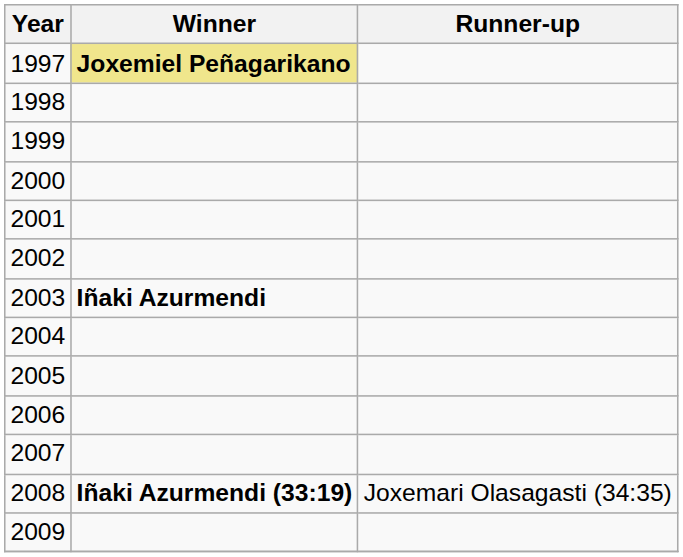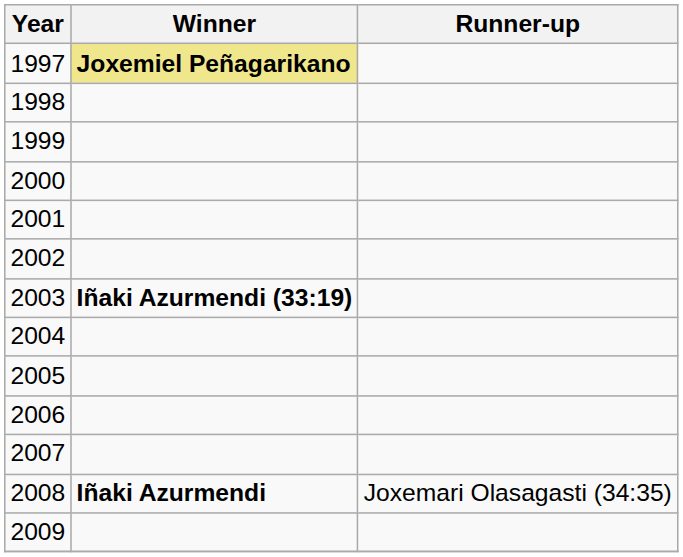2003 | Winner: Iñaki Azurmendi -> Iñaki Azurmendi (33:19)
2008 | Winner: Iñaki Azurmendi (33:19) -> Iñaki Azurmendi
